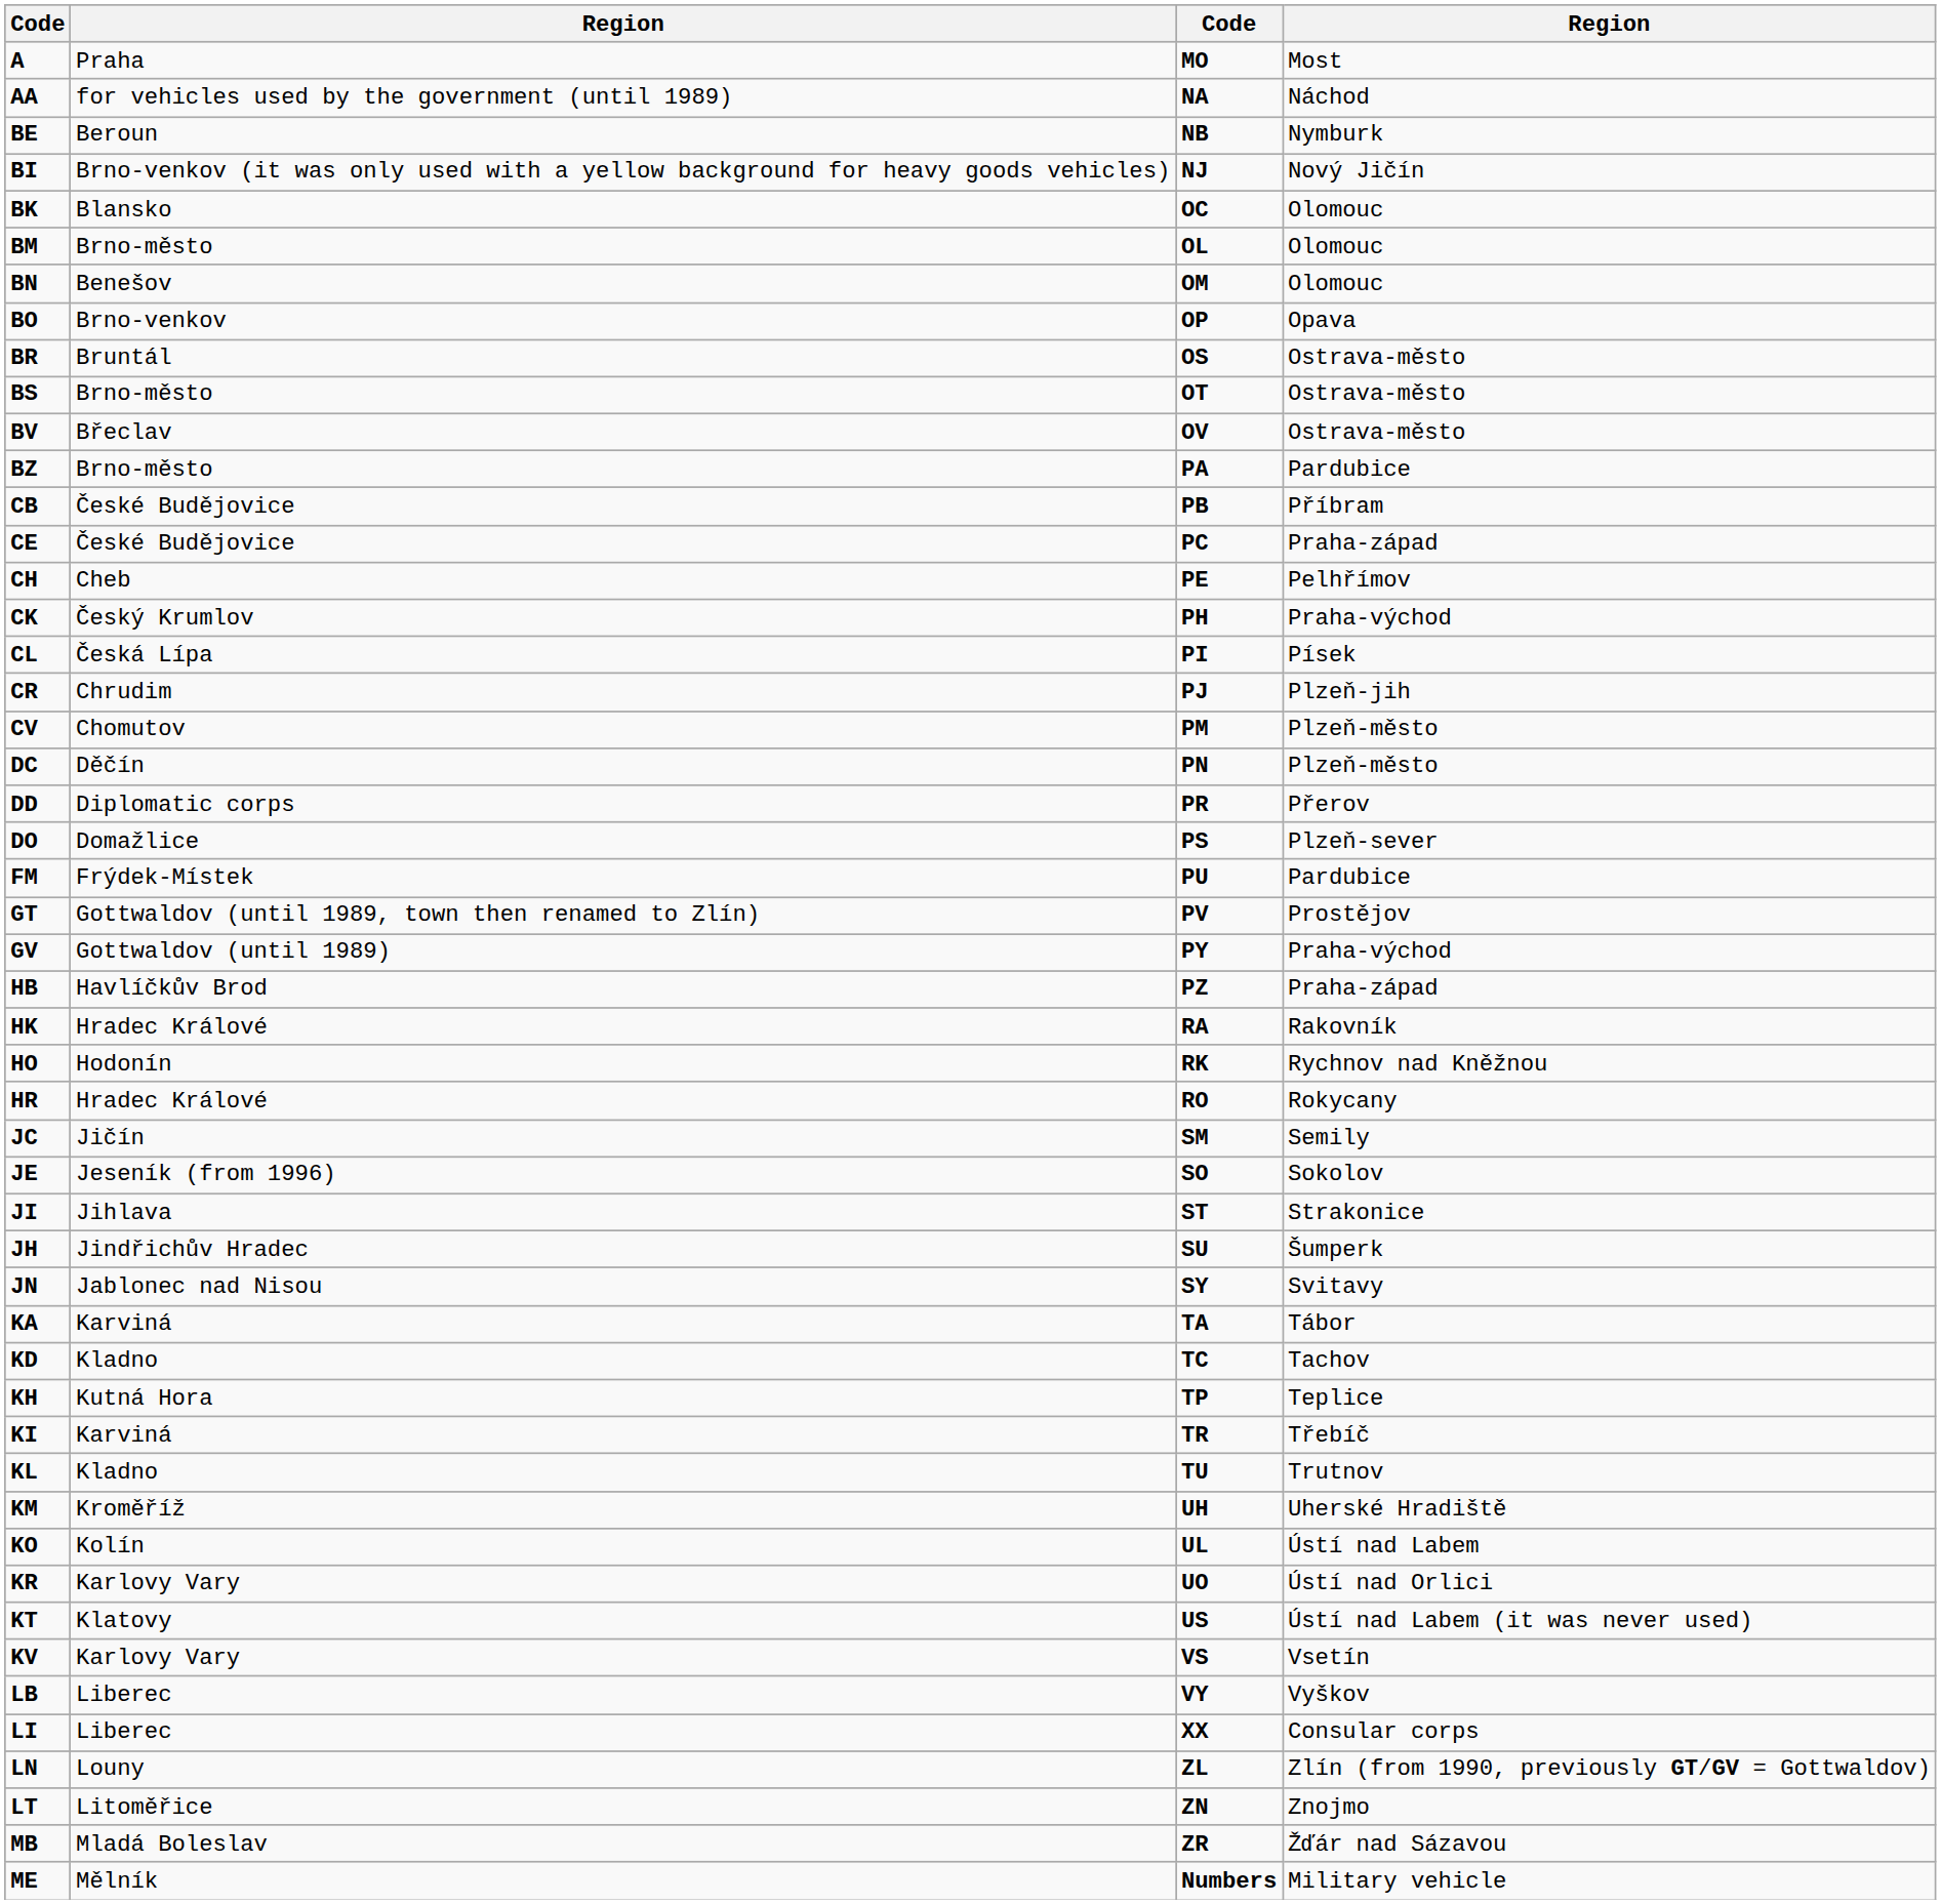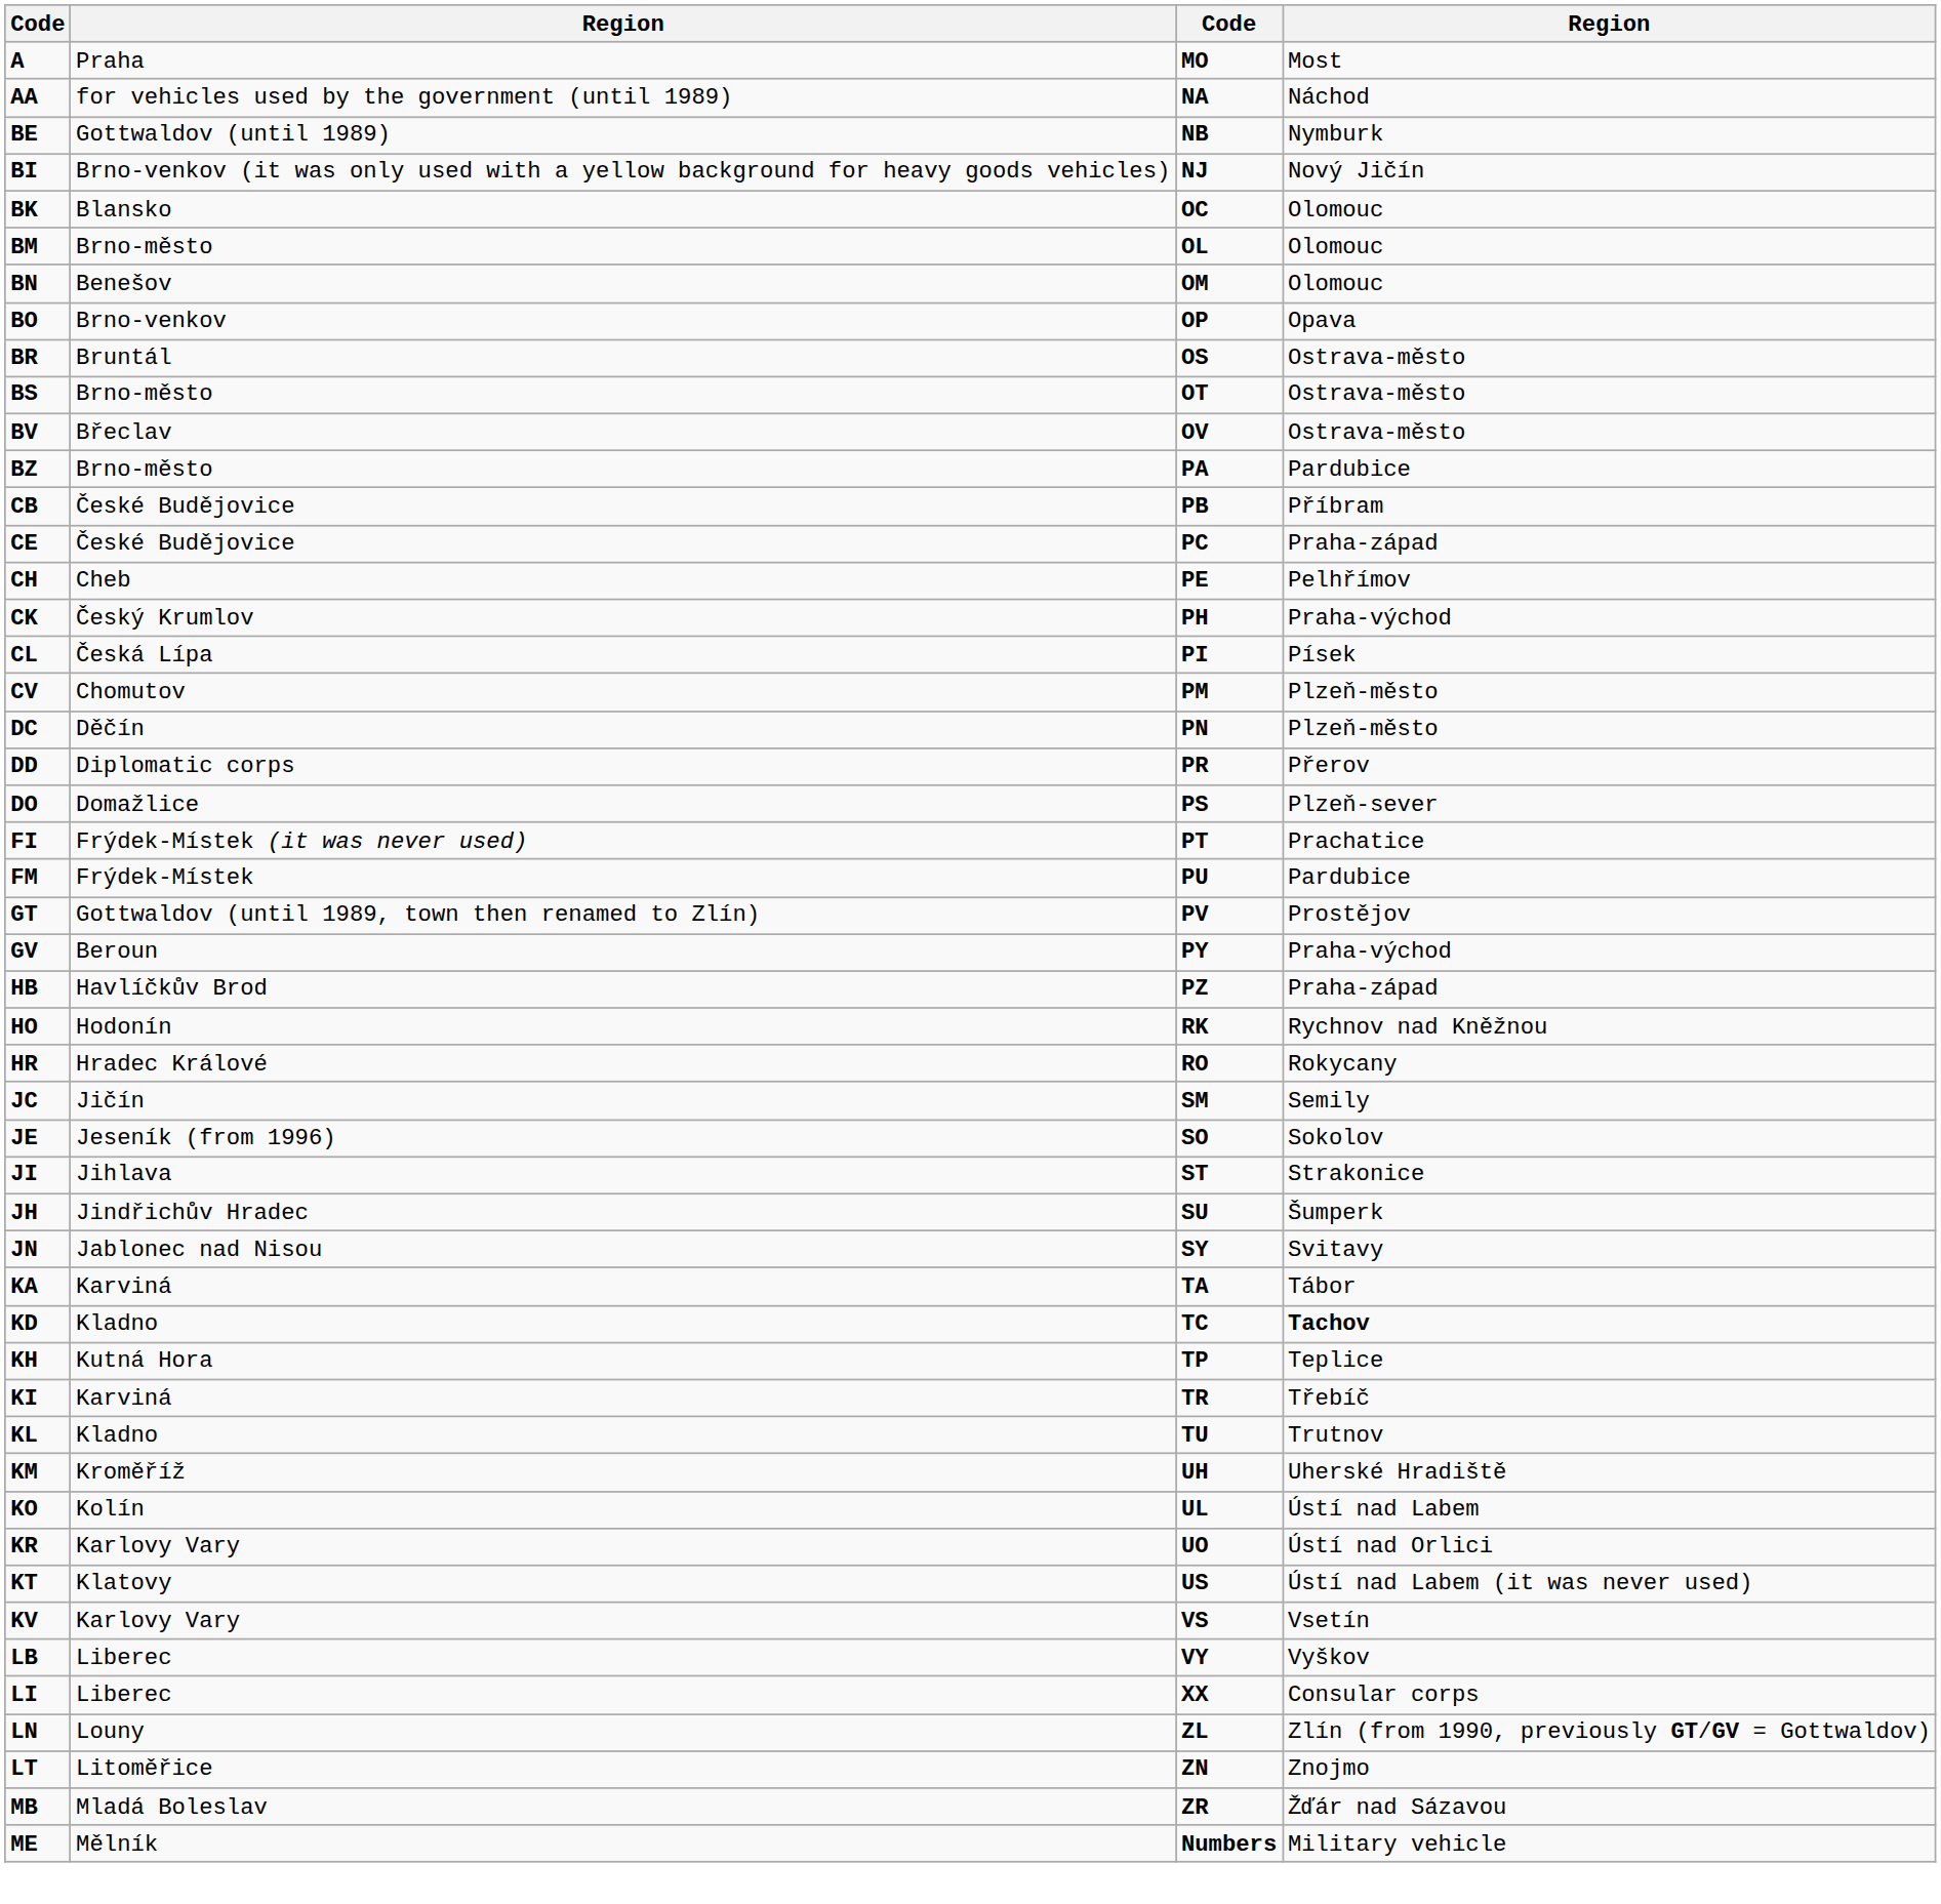BE | column 2: Beroun -> Gottwaldov (until 1989)
- row: CR | Chrudim | PJ | Plzeň-jih
+ row: FI | Frýdek-Místek (it was never used) | PT | Prachatice
GV | column 2: Gottwaldov (until 1989) -> Beroun
- row: HK | Hradec Králové | RA | Rakovník
KD | column 4: normal -> bold
